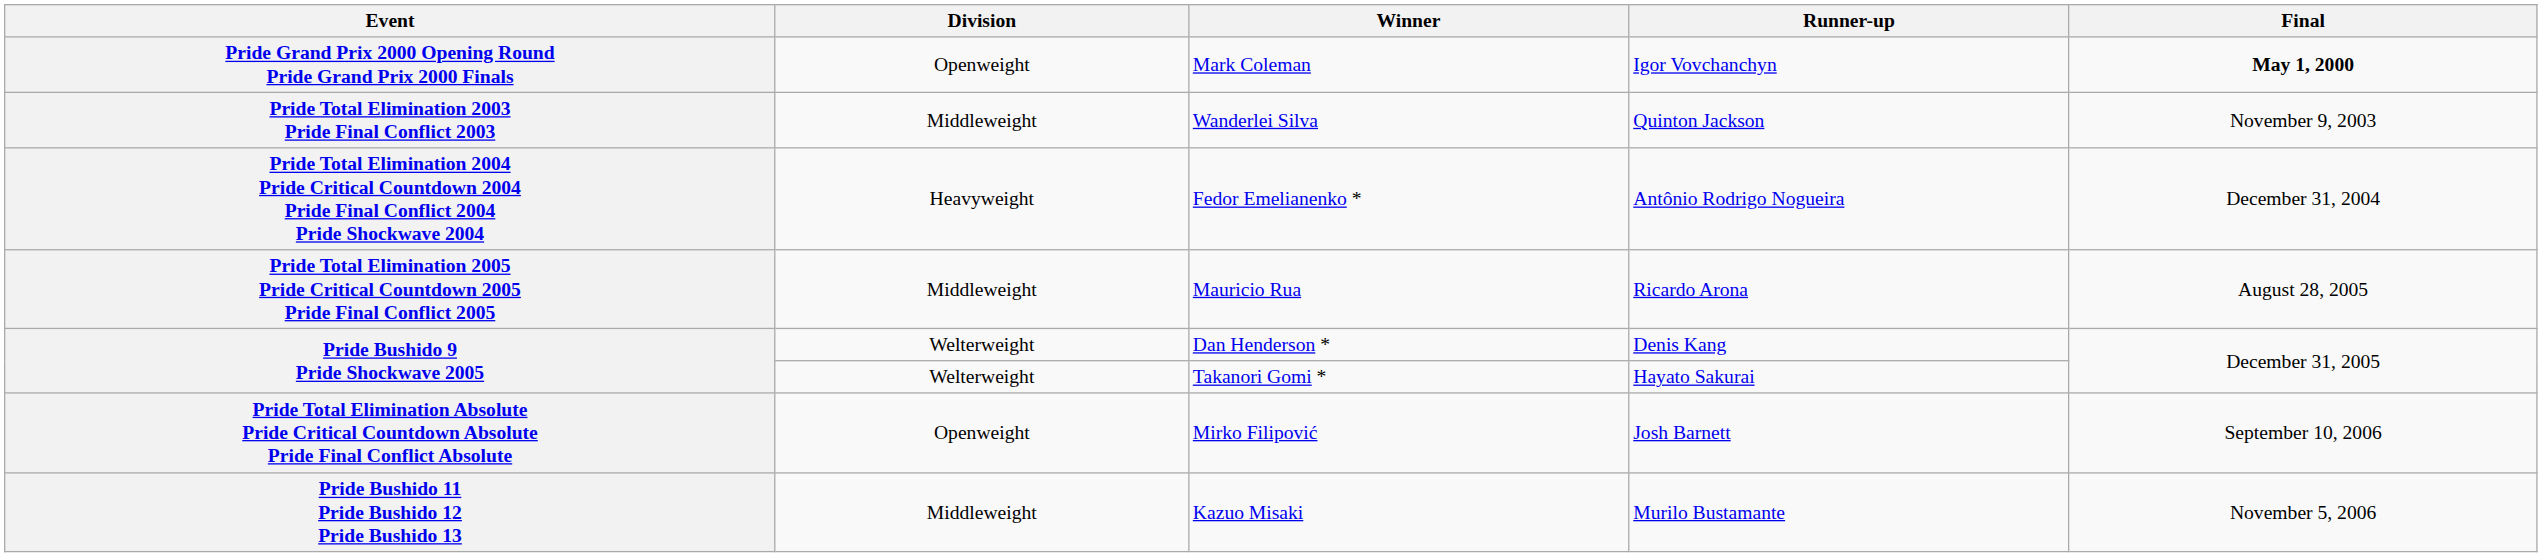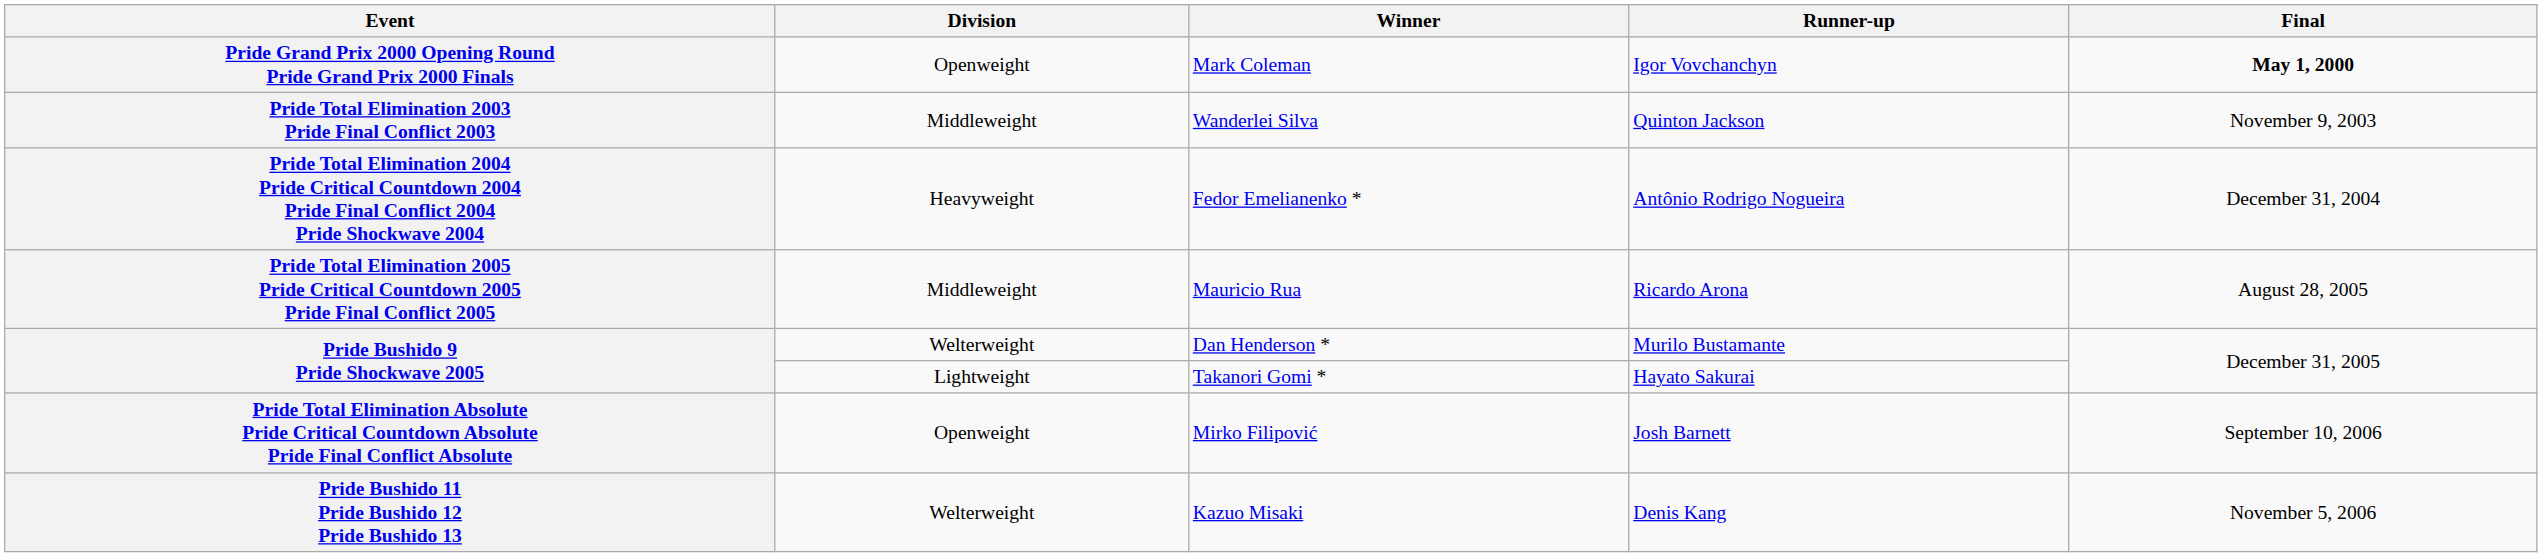Dan Henderson * | Runner-up: Denis Kang -> Murilo Bustamante
Takanori Gomi * | Division: Welterweight -> Lightweight
Kazuo Misaki | Division: Middleweight -> Welterweight
Kazuo Misaki | Runner-up: Murilo Bustamante -> Denis Kang
